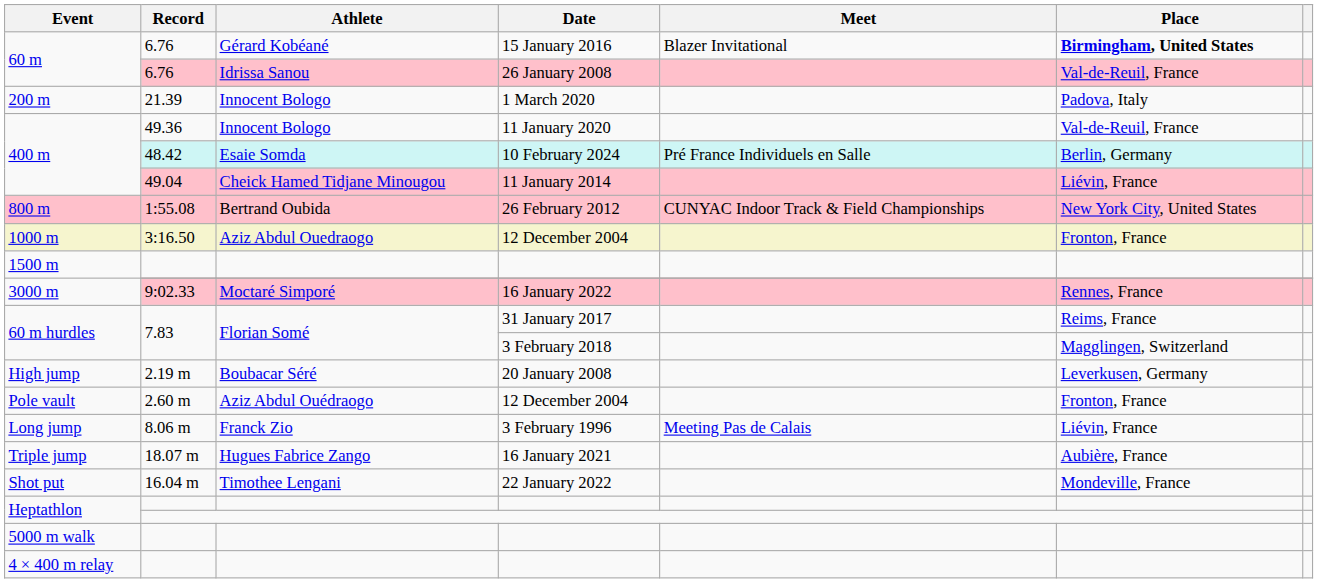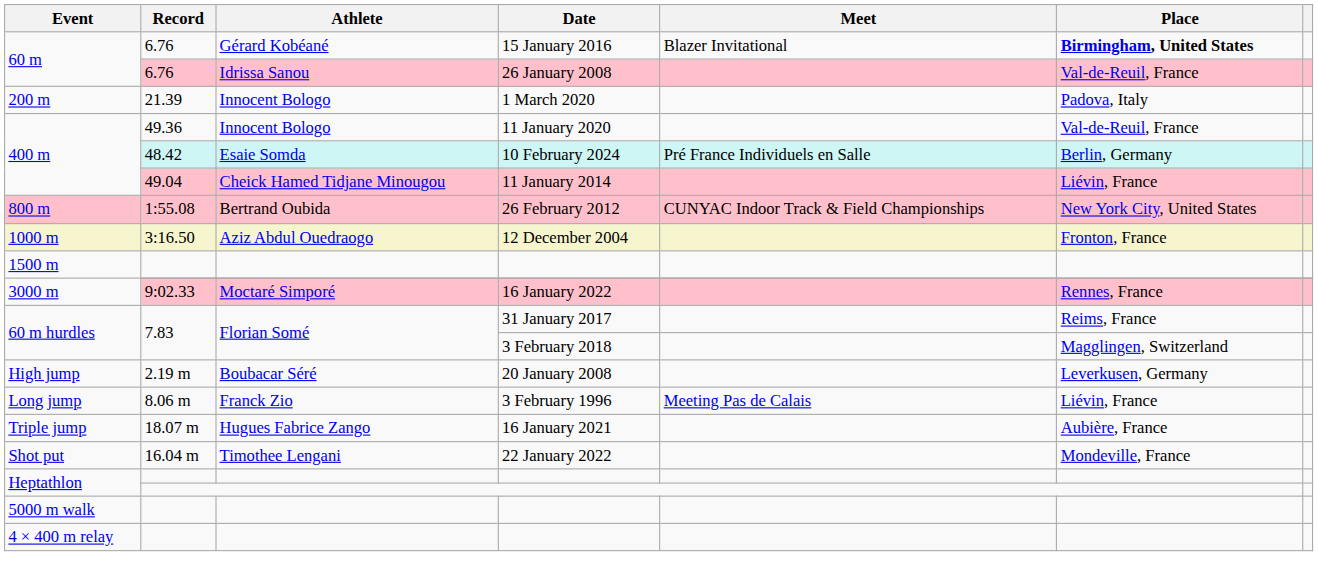- row: Pole vault | 2.60 m | Aziz Abdul Ouédraogo | 12 December 2004 | Fronton, France
